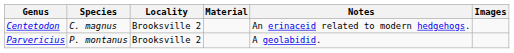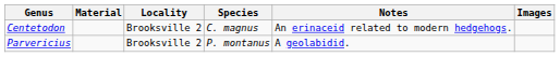columns swapped: Species <-> Material
